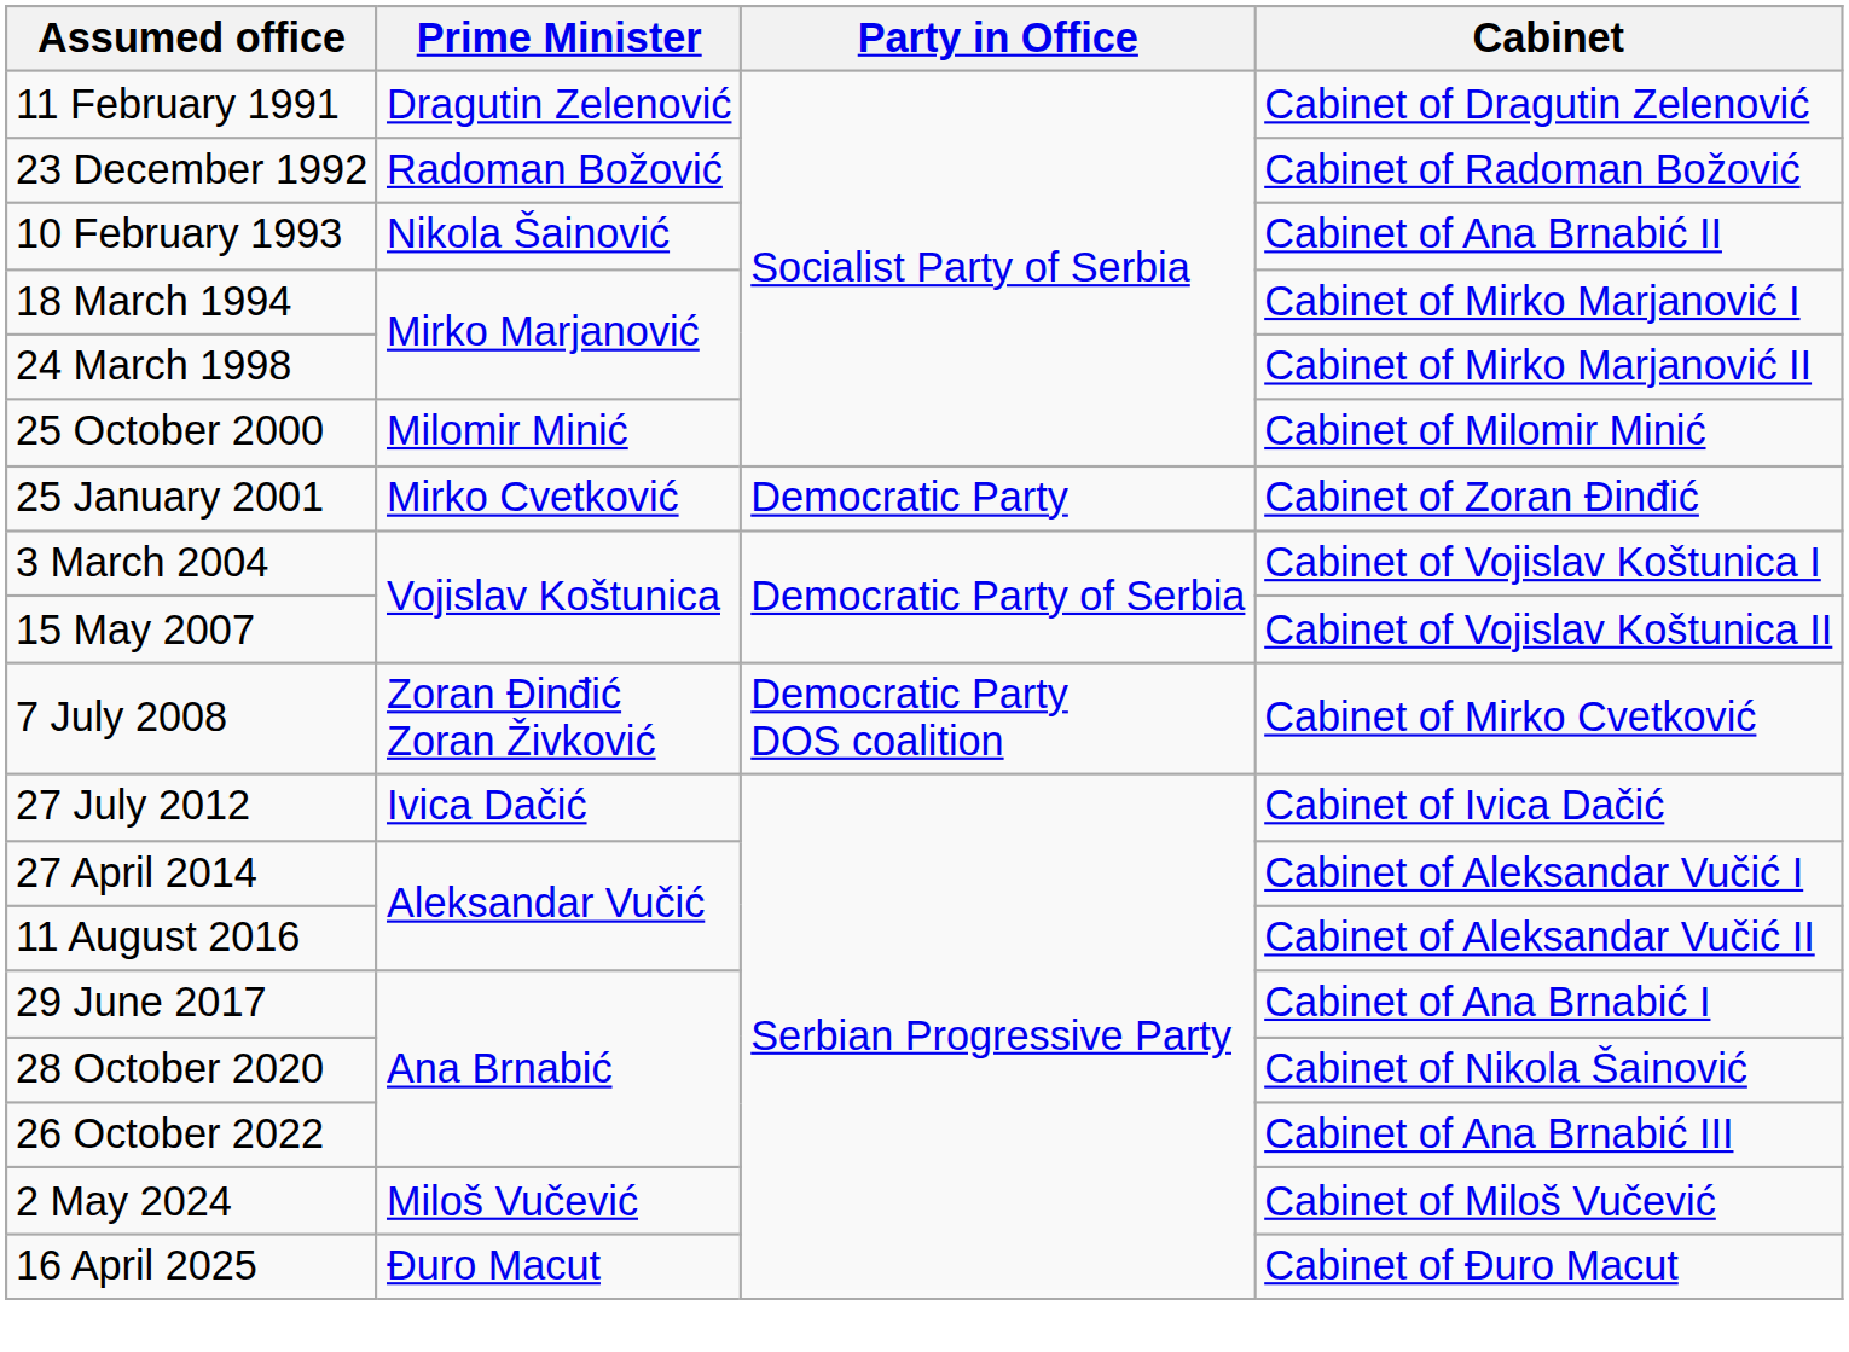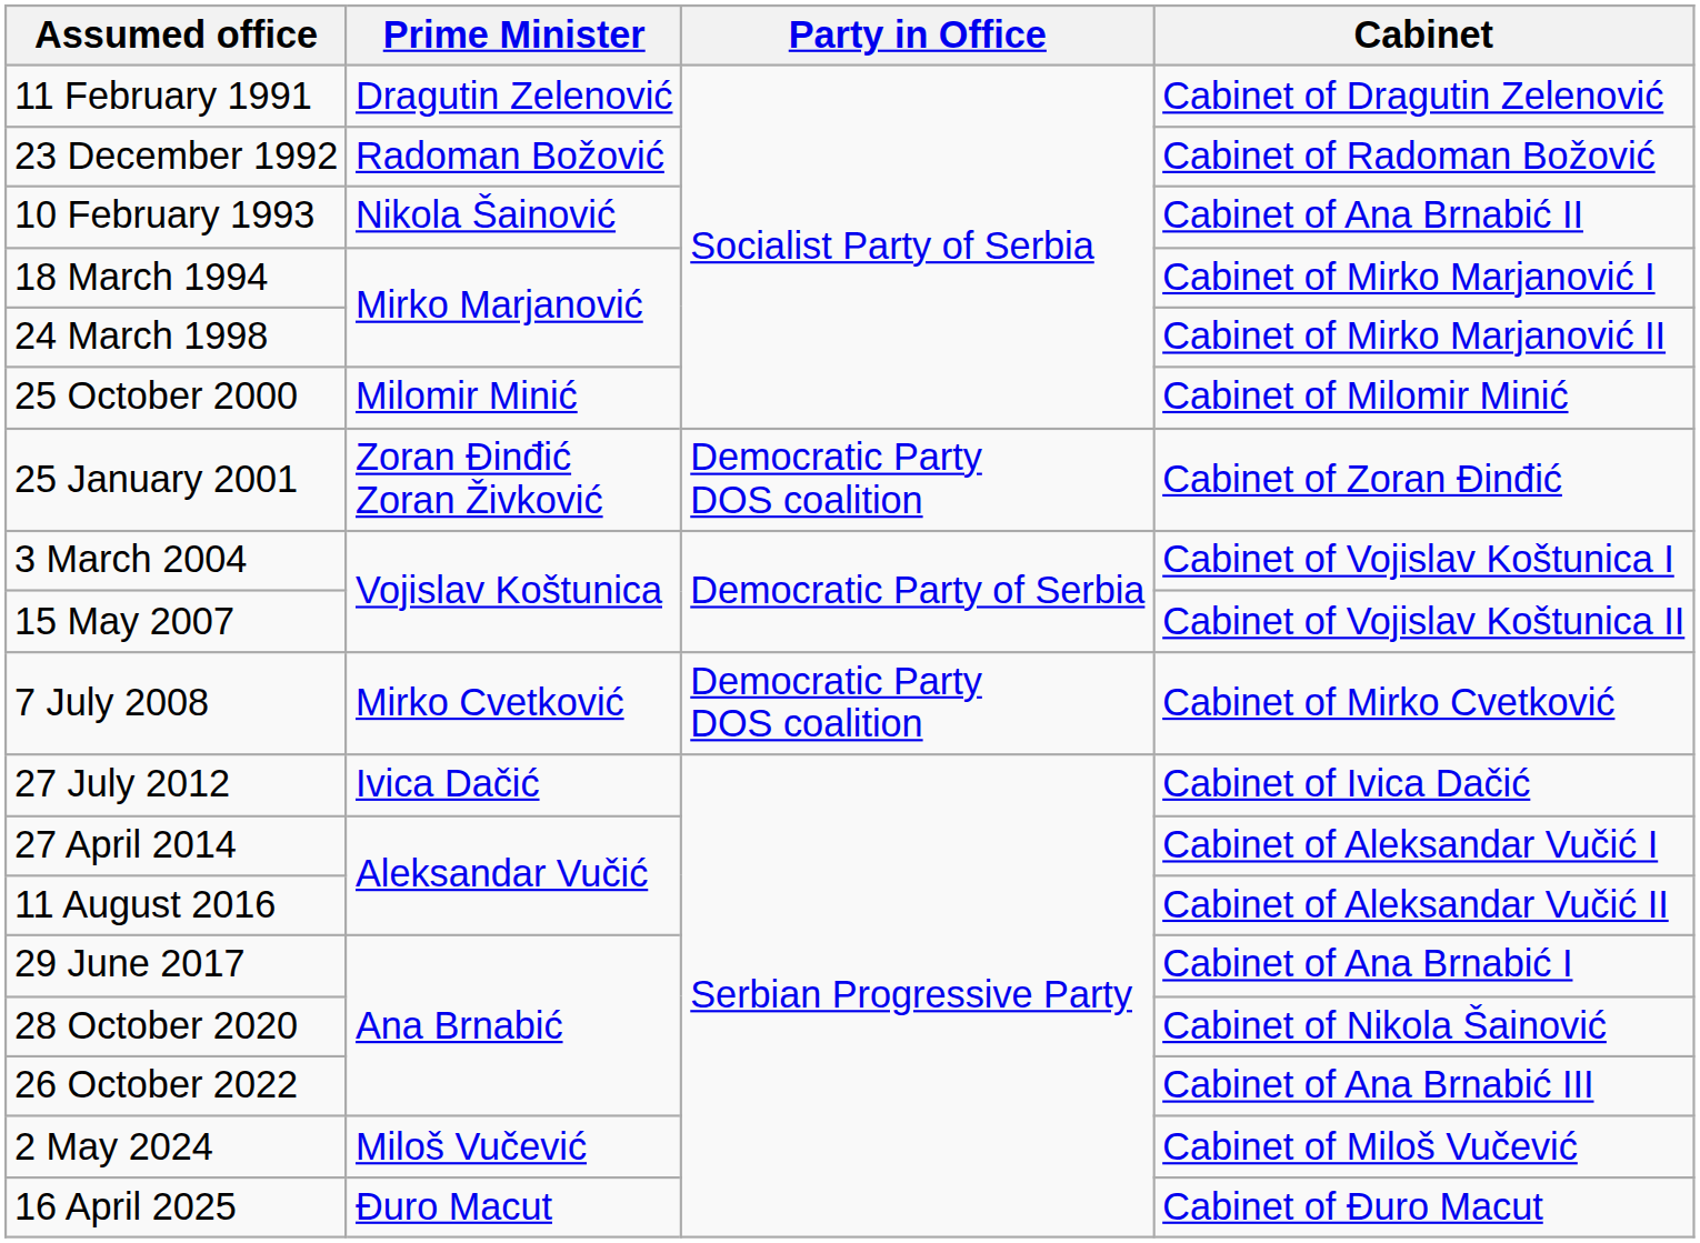25 January 2001 | Prime Minister: Mirko Cvetković -> Zoran Đinđić Zoran Živković
25 January 2001 | Party in Office: Democratic Party -> Democratic Party DOS coalition
7 July 2008 | Prime Minister: Zoran Đinđić Zoran Živković -> Mirko Cvetković
